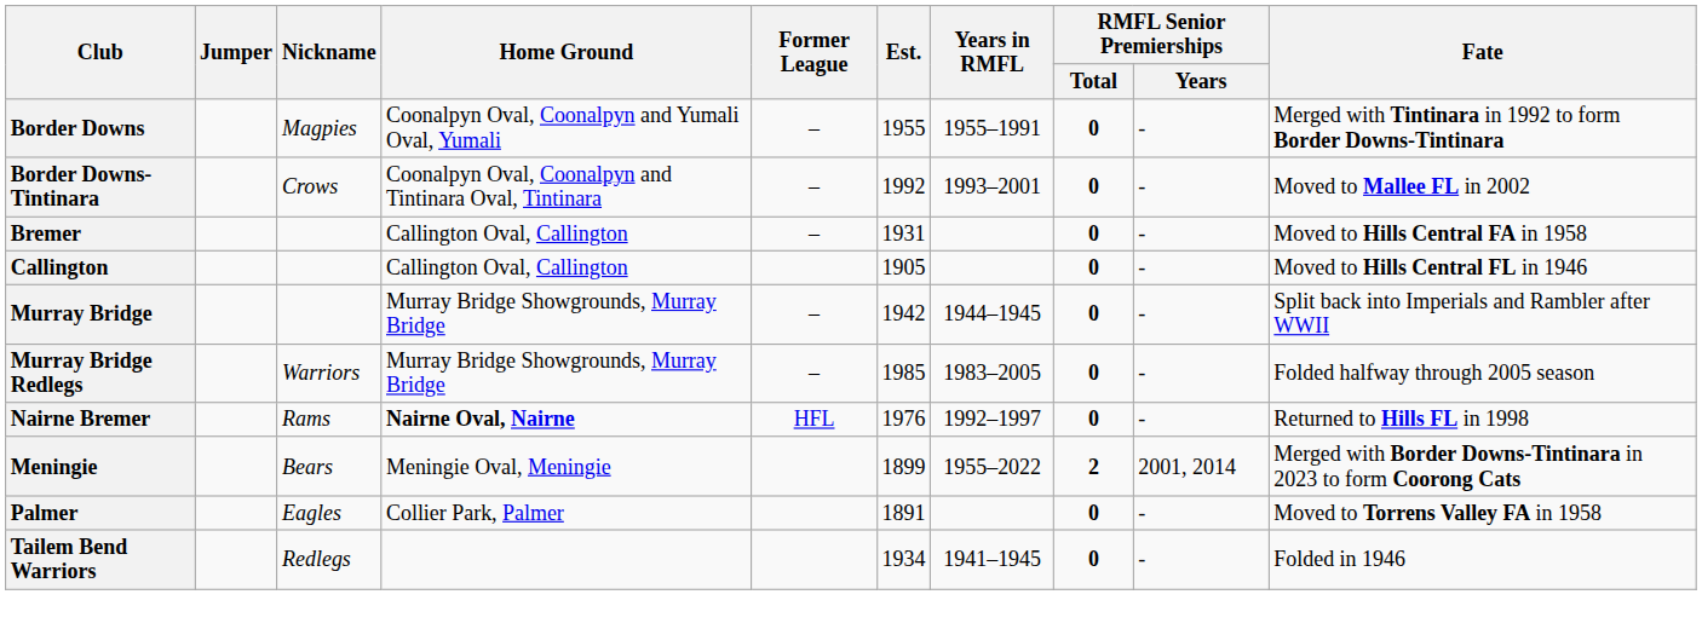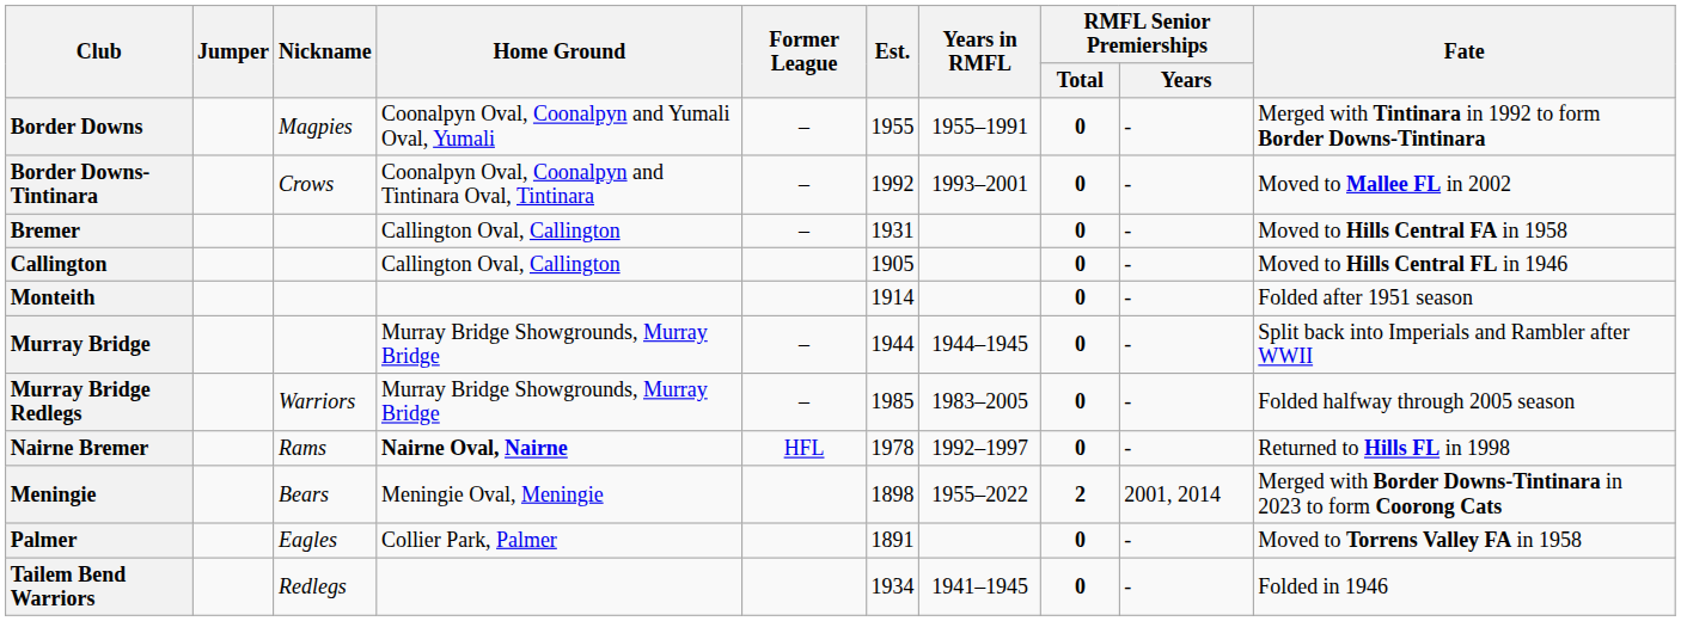+ row: Monteith | 1914 | 0 | - | Folded after 1951 season
Murray Bridge | Est.: 1942 -> 1944
Nairne Bremer | Est.: 1976 -> 1978
Meningie | Est.: 1899 -> 1898
